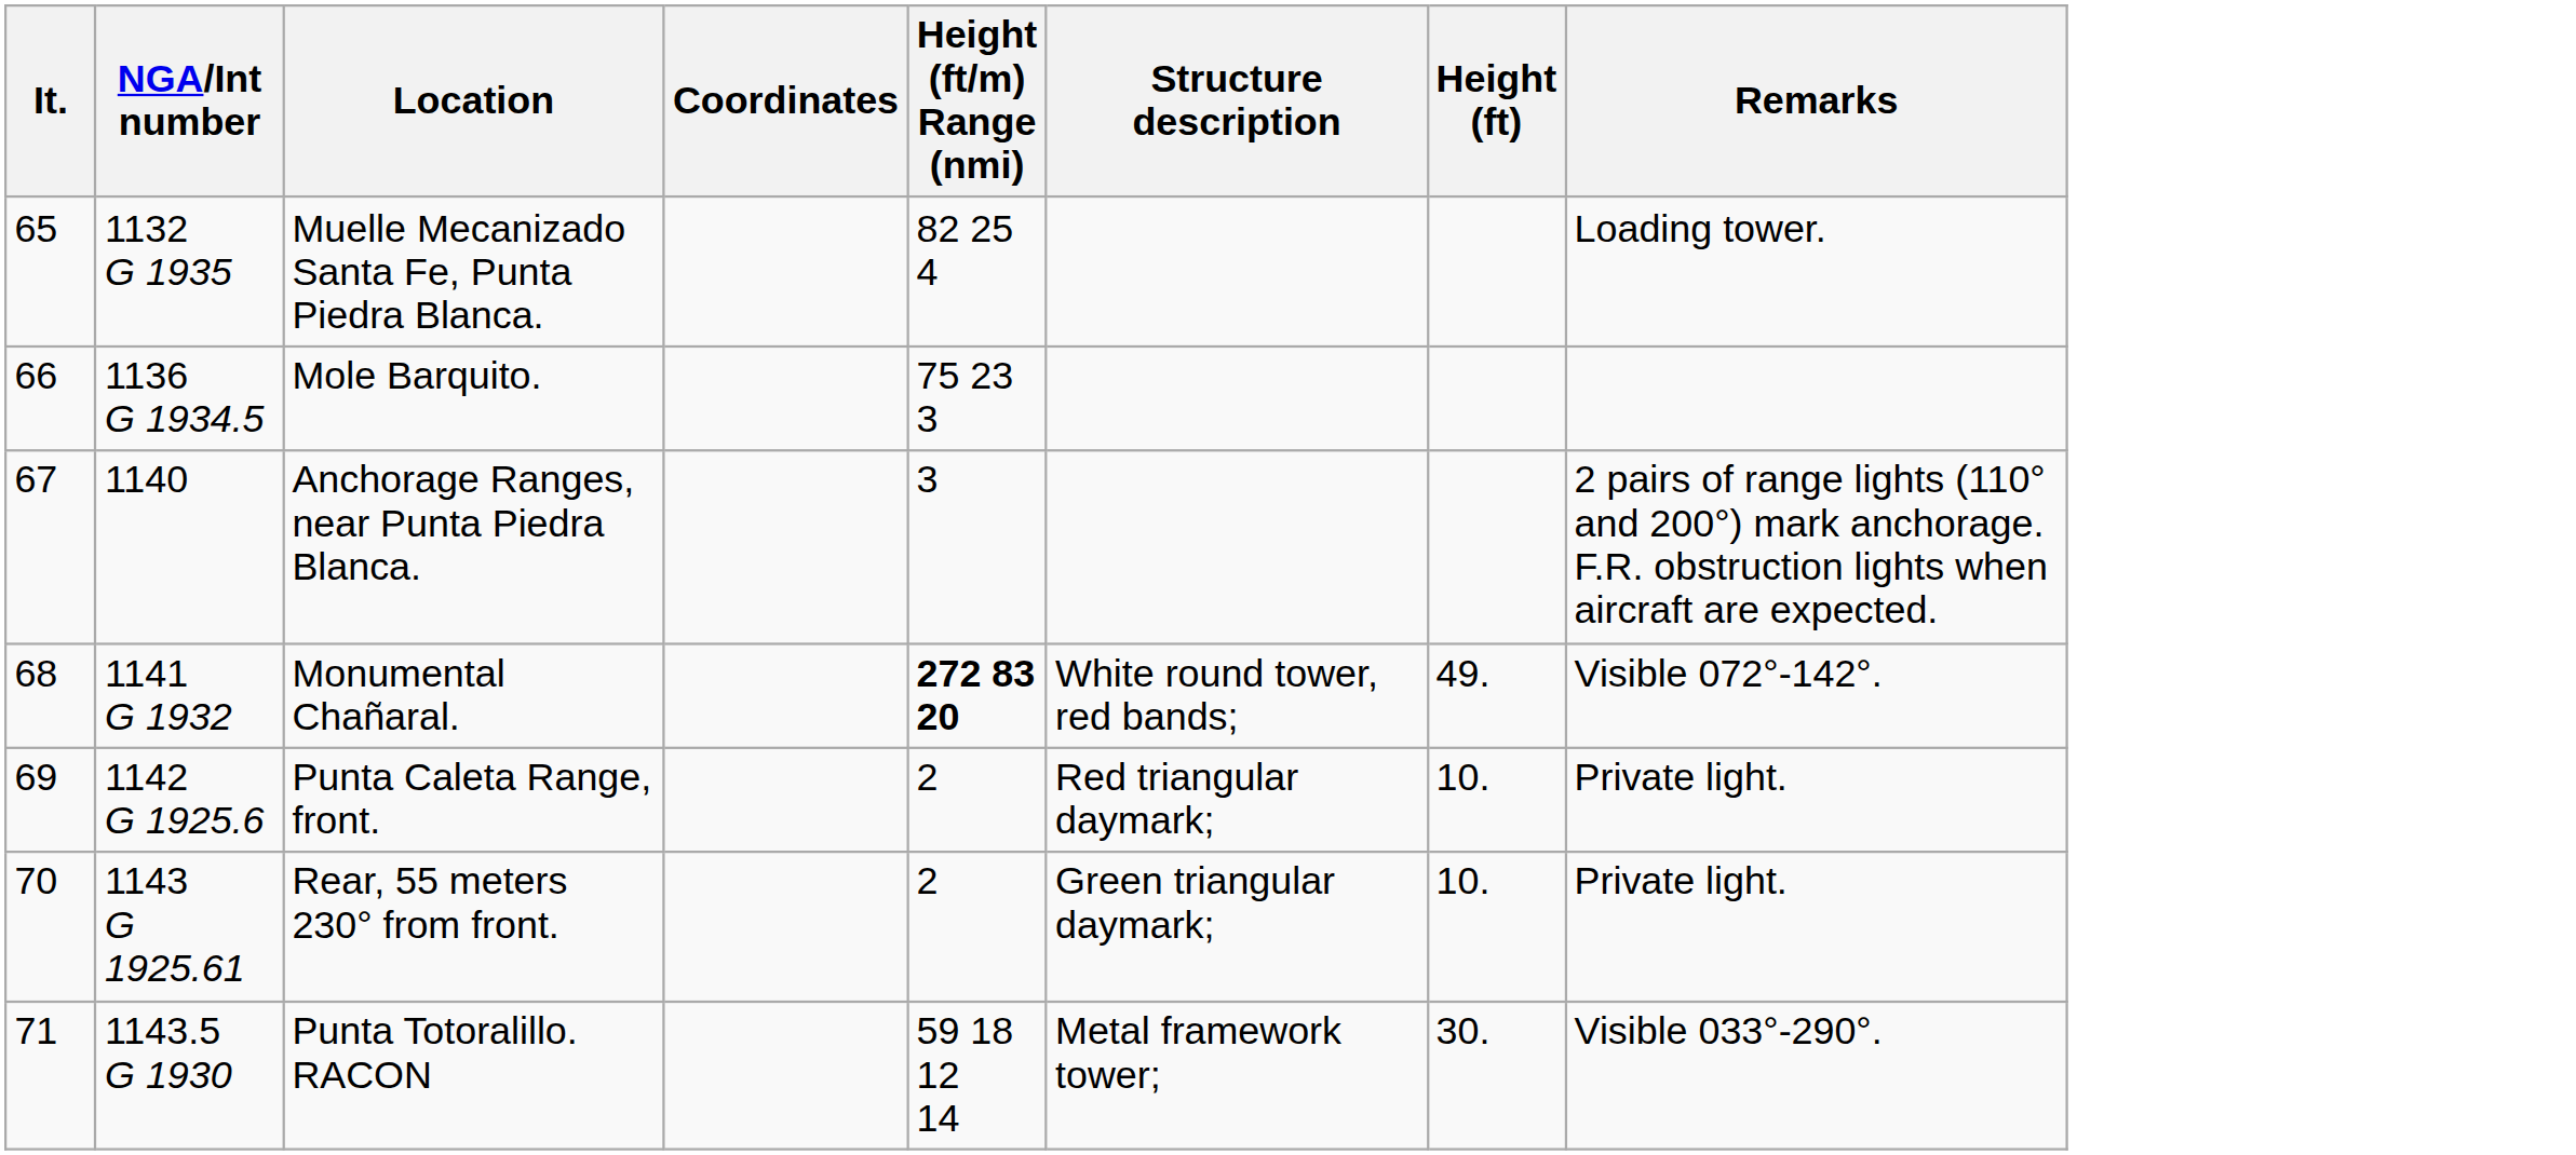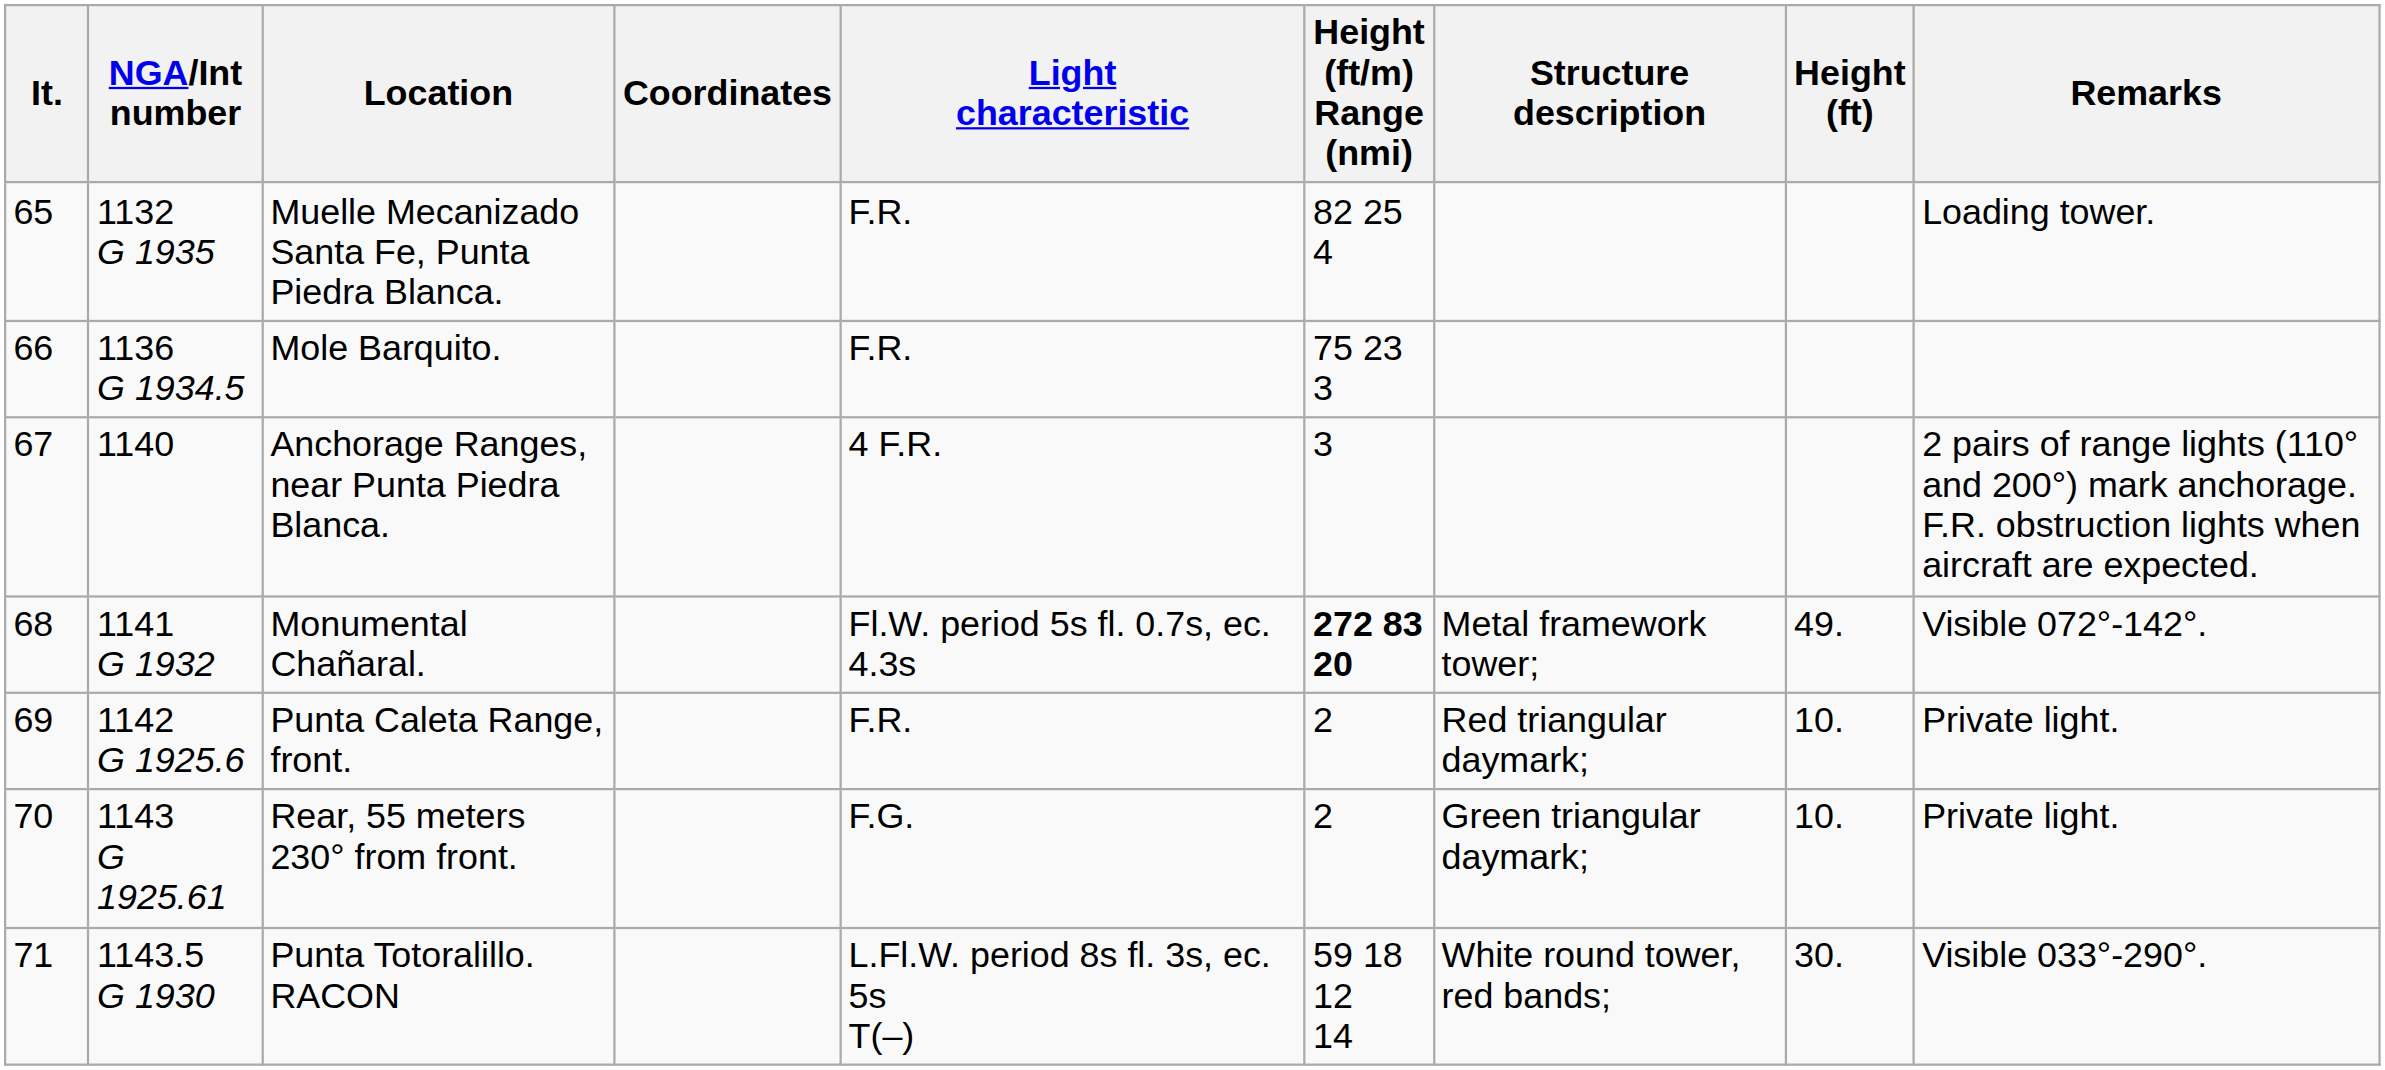+ column: Light characteristic | F.R. | F.R. | 4 F.R. | Fl.W. period 5s fl. 0.7s, ec. 4.3s | F.R. | F.G. | L.Fl.W. period 8s fl. 3s, ec. 5s T(–)
Monumental Chañaral. | Structure description: White round tower, red bands; -> Metal framework tower;
Punta Totoralillo. RACON | Structure description: Metal framework tower; -> White round tower, red bands;
